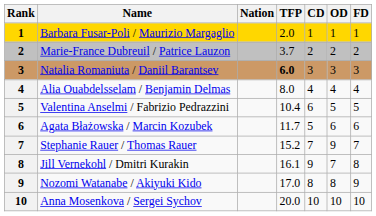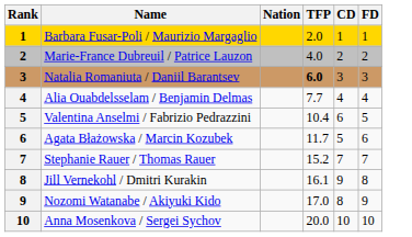- column: OD | 1 | 2 | 3 | 4 | 5 | 6 | 9 | 7 | 8 | 10
Marie-France Dubreuil / Patrice Lauzon | TFP: 3.7 -> 4.0
Alia Ouabdelsselam / Benjamin Delmas | TFP: 8.0 -> 7.7
